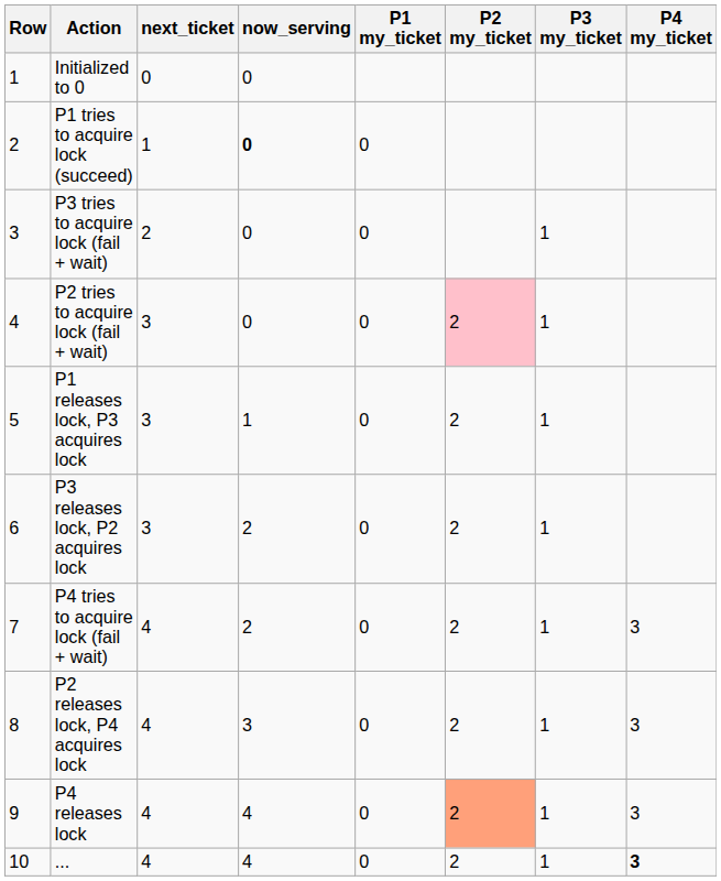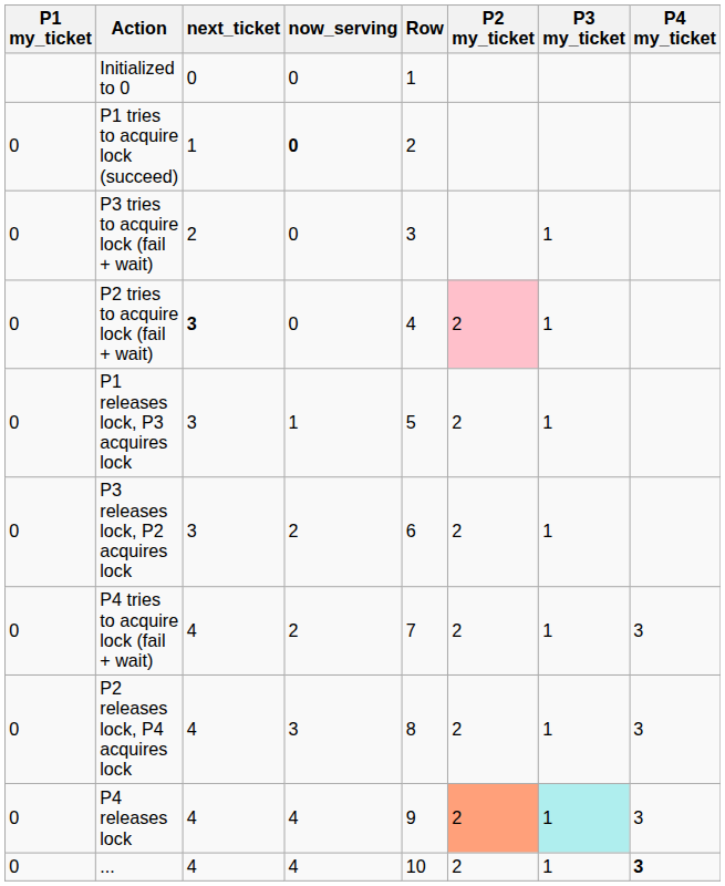columns swapped: Row <-> P1 my_ticket
P2 tries to acquire lock (fail + wait) | next_ticket: normal -> bold
P4 releases lock | P3 my_ticket: no background -> paleturquoise background
